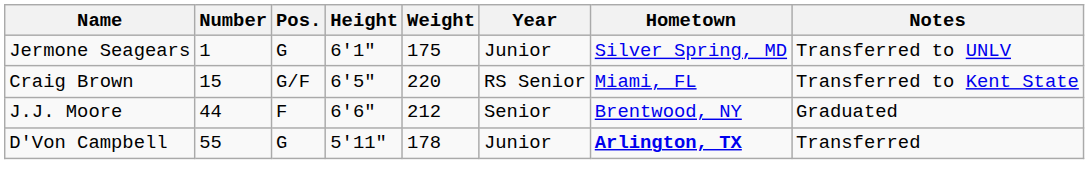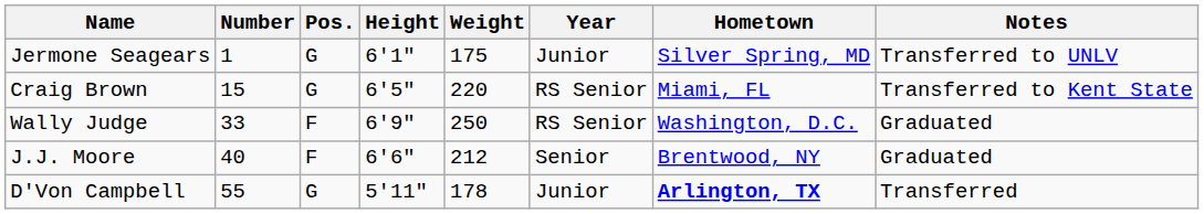Craig Brown | Pos.: G/F -> G
+ row: Wally Judge | 33 | F | 6'9" | 250 | RS Senior | Washington, D.C. | Graduated
J.J. Moore | Number: 44 -> 40
